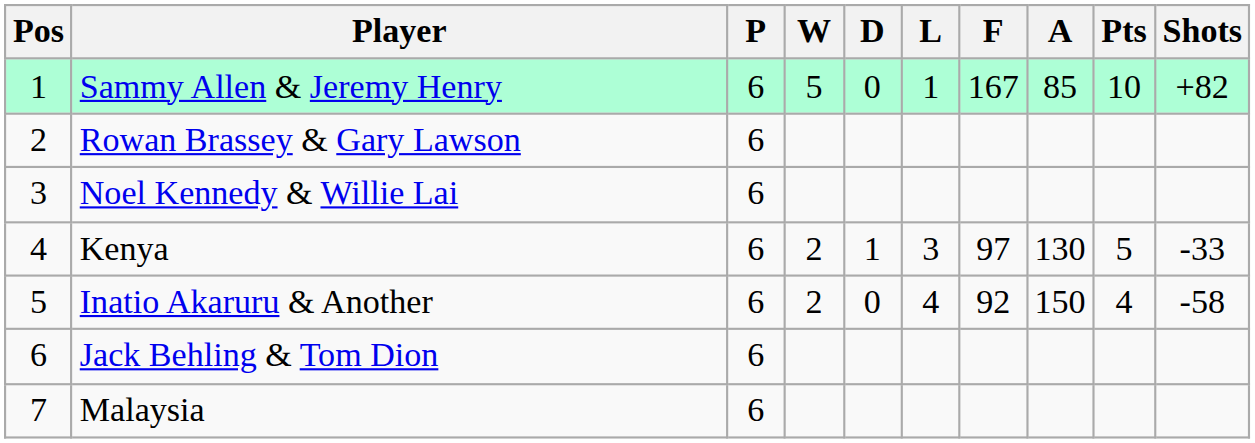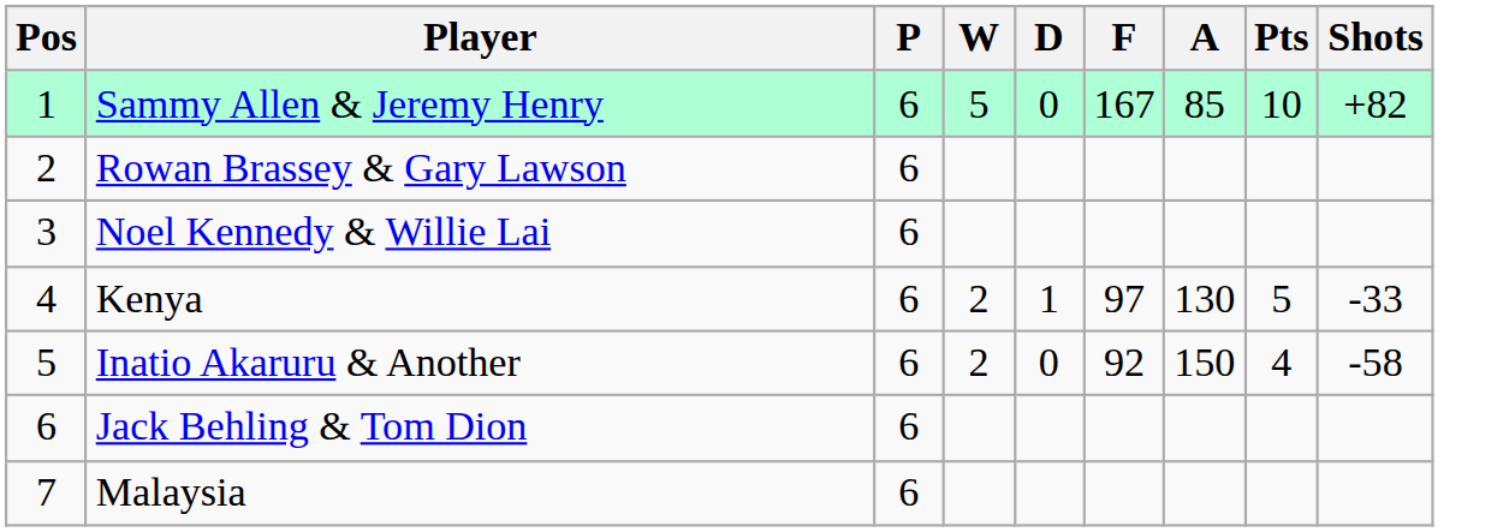- column: L | 1 | 3 | 4
